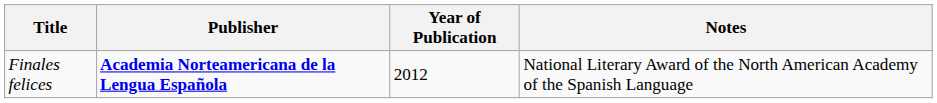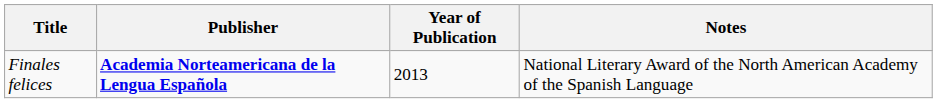Finales felices | Year of Publication: 2012 -> 2013
